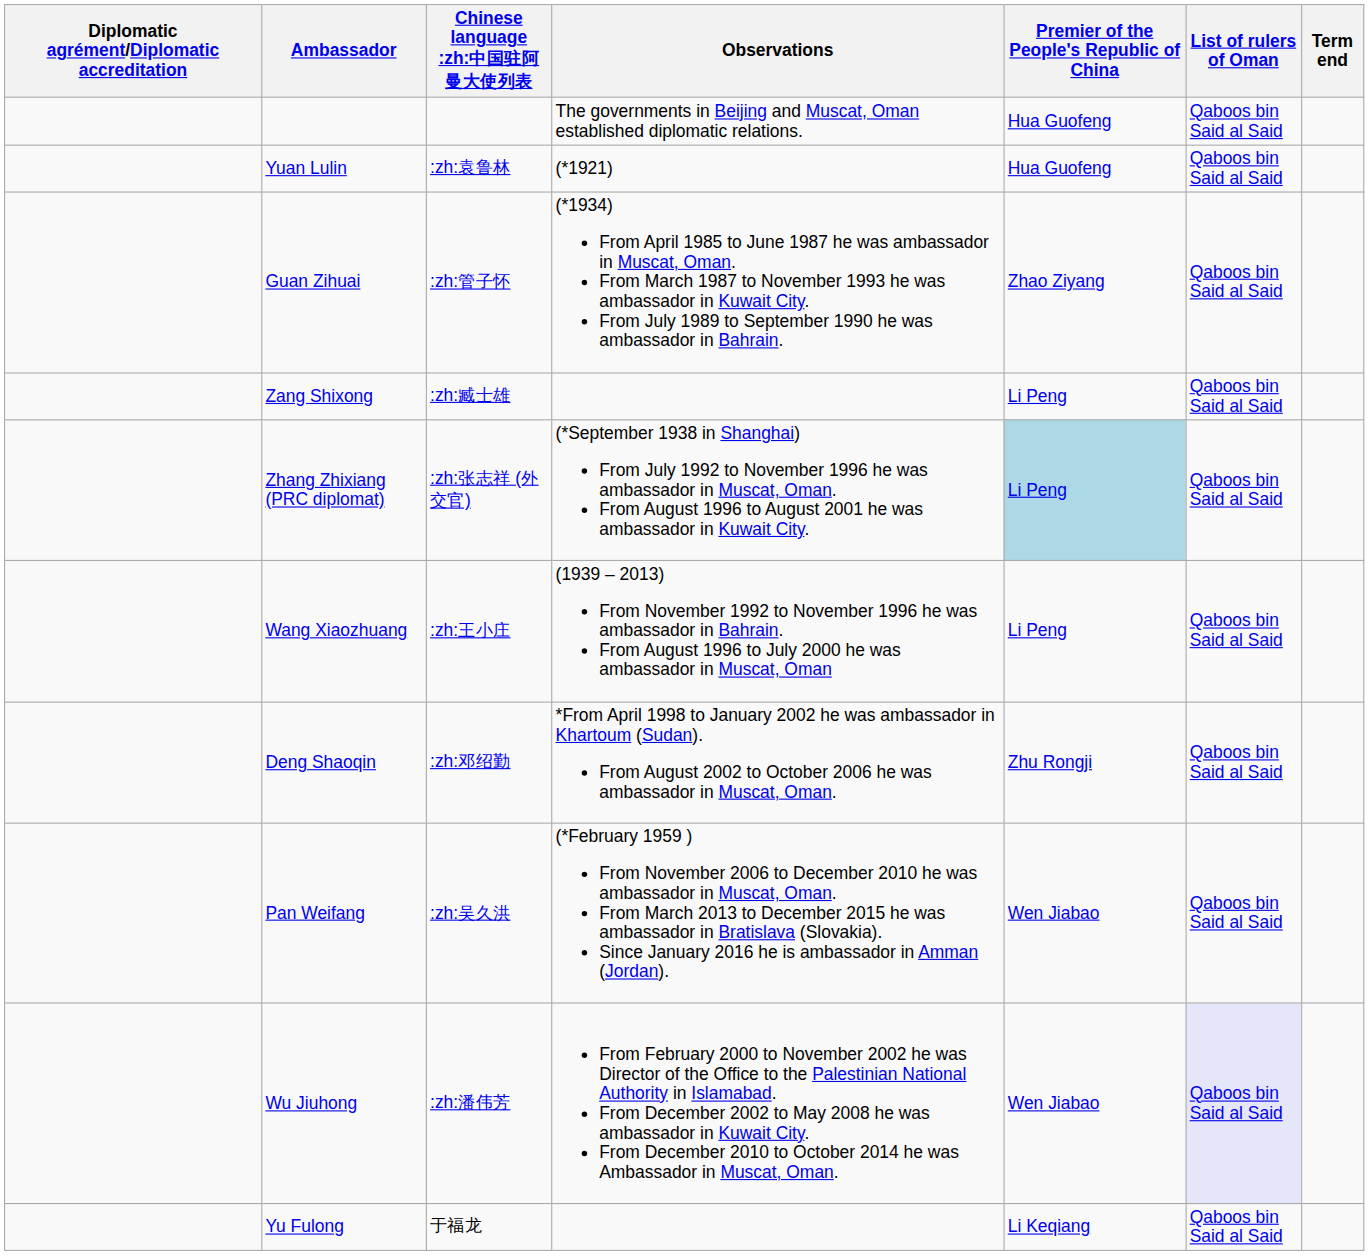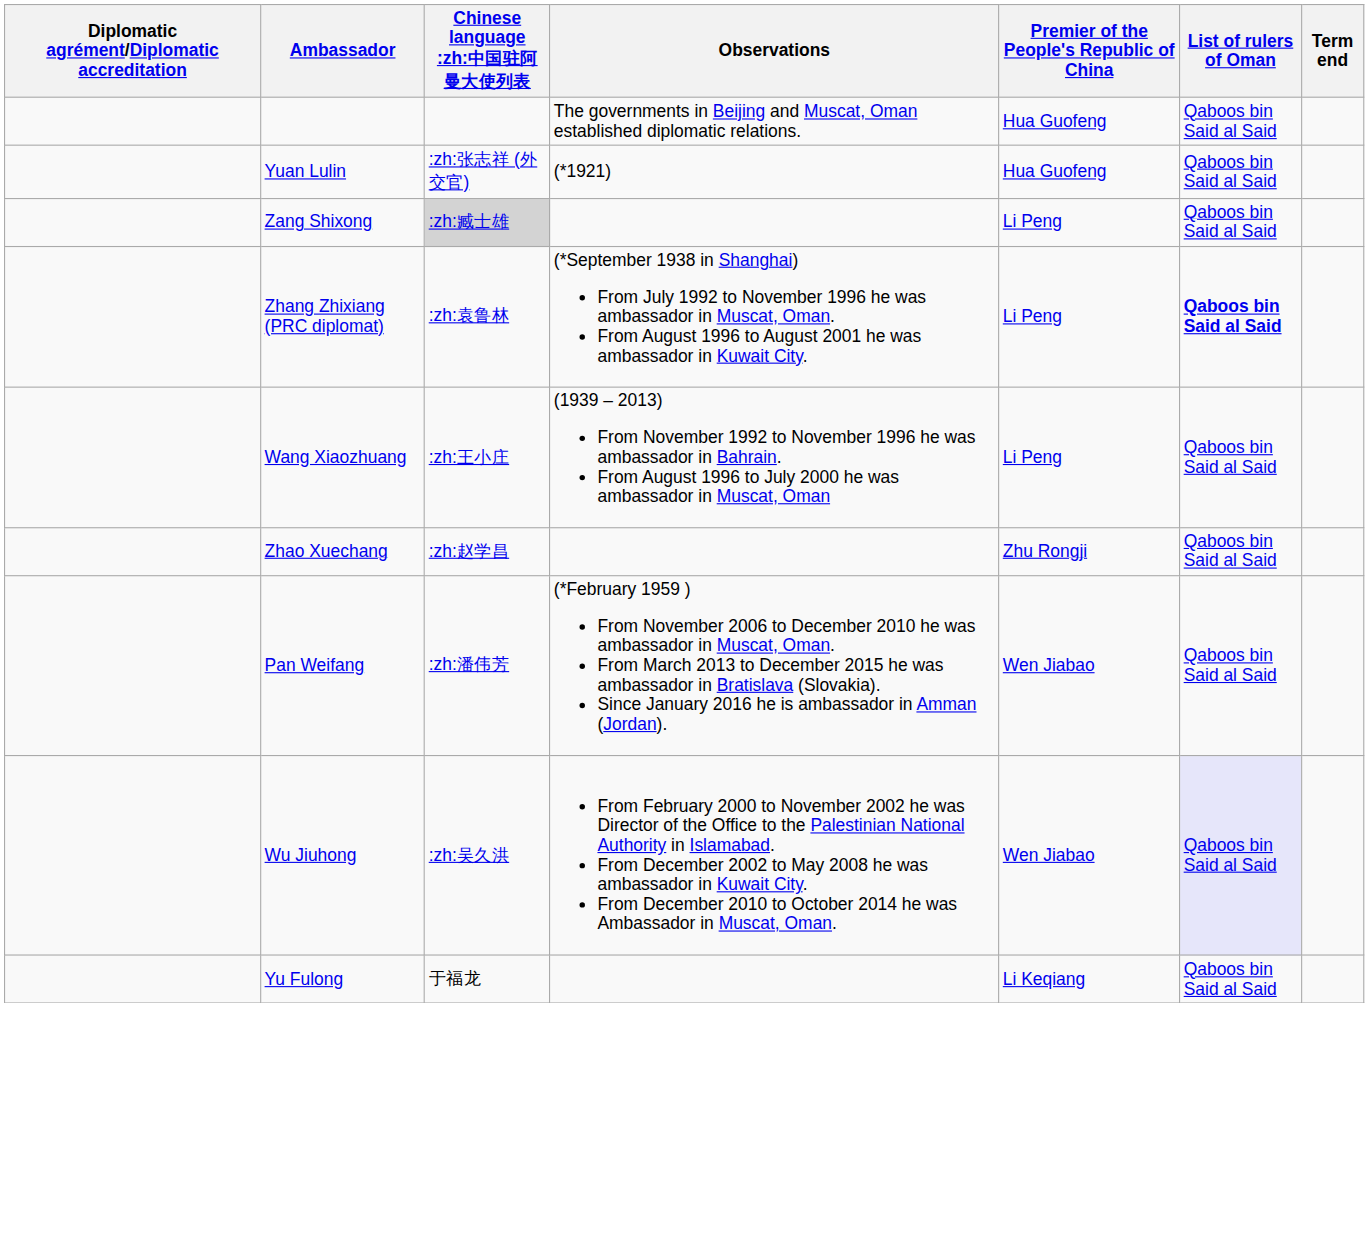Yuan Lulin | Chinese language :zh:中国驻阿曼大使列表: :zh:袁鲁林 -> :zh:张志祥 (外交官)
- row: Guan Zihuai | :zh:管子怀 | (*1934) From April 1985 to June 1987 he was ambassador in Muscat, Oman. From March 1987 to November 1993 he was ambassador in Kuwait City. From July 1989 to September 1990 he was ambassador in Bahrain. | Zhao Ziyang | Qaboos bin Said al Said
Zang Shixong | Chinese language :zh:中国驻阿曼大使列表: no background -> lightgrey background
Zhang Zhixiang (PRC diplomat) | Chinese language :zh:中国驻阿曼大使列表: :zh:张志祥 (外交官) -> :zh:袁鲁林
Zhang Zhixiang (PRC diplomat) | Premier of the People's Republic of China: lightblue background -> no background
Zhang Zhixiang (PRC diplomat) | List of rulers of Oman: normal -> bold
+ row: Zhao Xuechang | :zh:赵学昌 | Zhu Rongji | Qaboos bin Said al Said
- row: Deng Shaoqin | :zh:邓绍勤 | *From April 1998 to January 2002 he was ambassador in Khartoum (Sudan). From August 2002 to October 2006 he was ambassador in Muscat, Oman. | Zhu Rongji | Qaboos bin Said al Said
Pan Weifang | Chinese language :zh:中国驻阿曼大使列表: :zh:吴久洪 -> :zh:潘伟芳
Wu Jiuhong | Chinese language :zh:中国驻阿曼大使列表: :zh:潘伟芳 -> :zh:吴久洪
